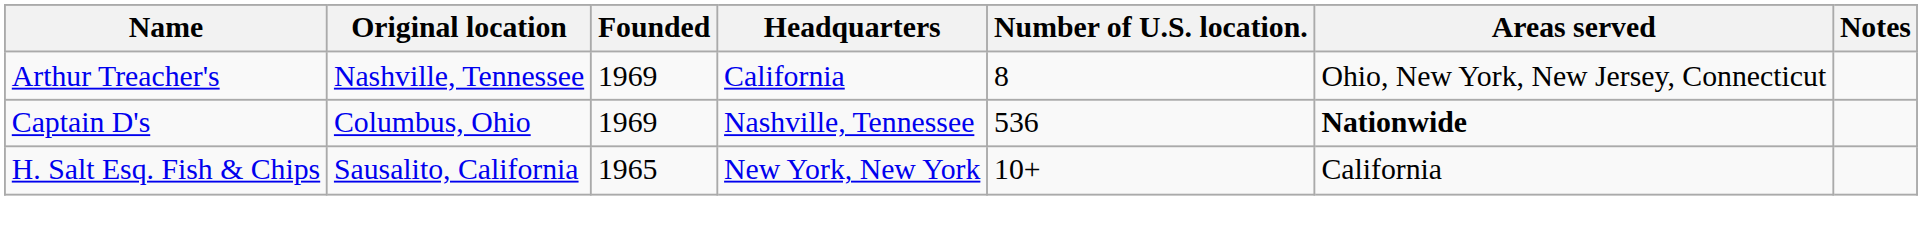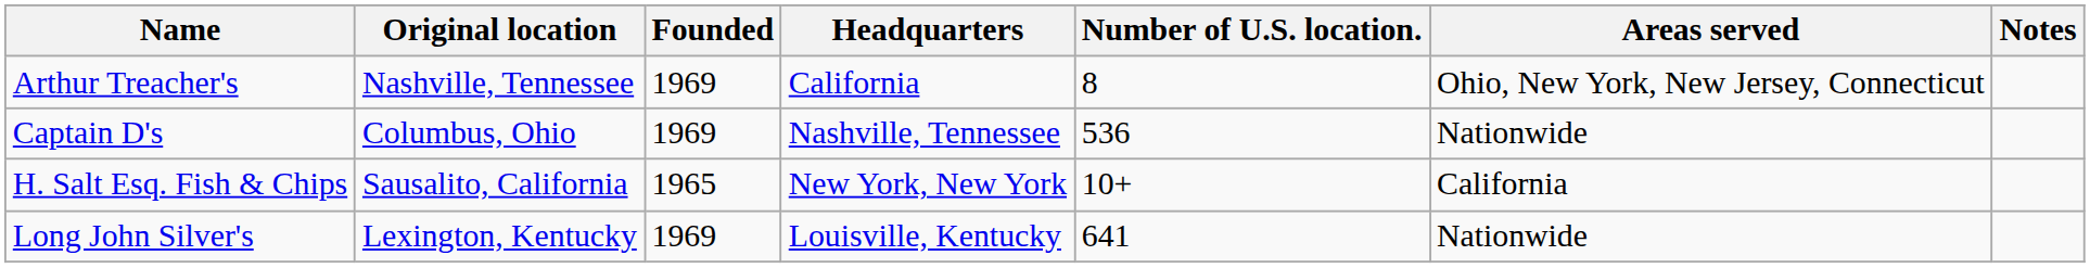Captain D's | Areas served: bold -> normal
+ row: Long John Silver's | Lexington, Kentucky | 1969 | Louisville, Kentucky | 641 | Nationwide
